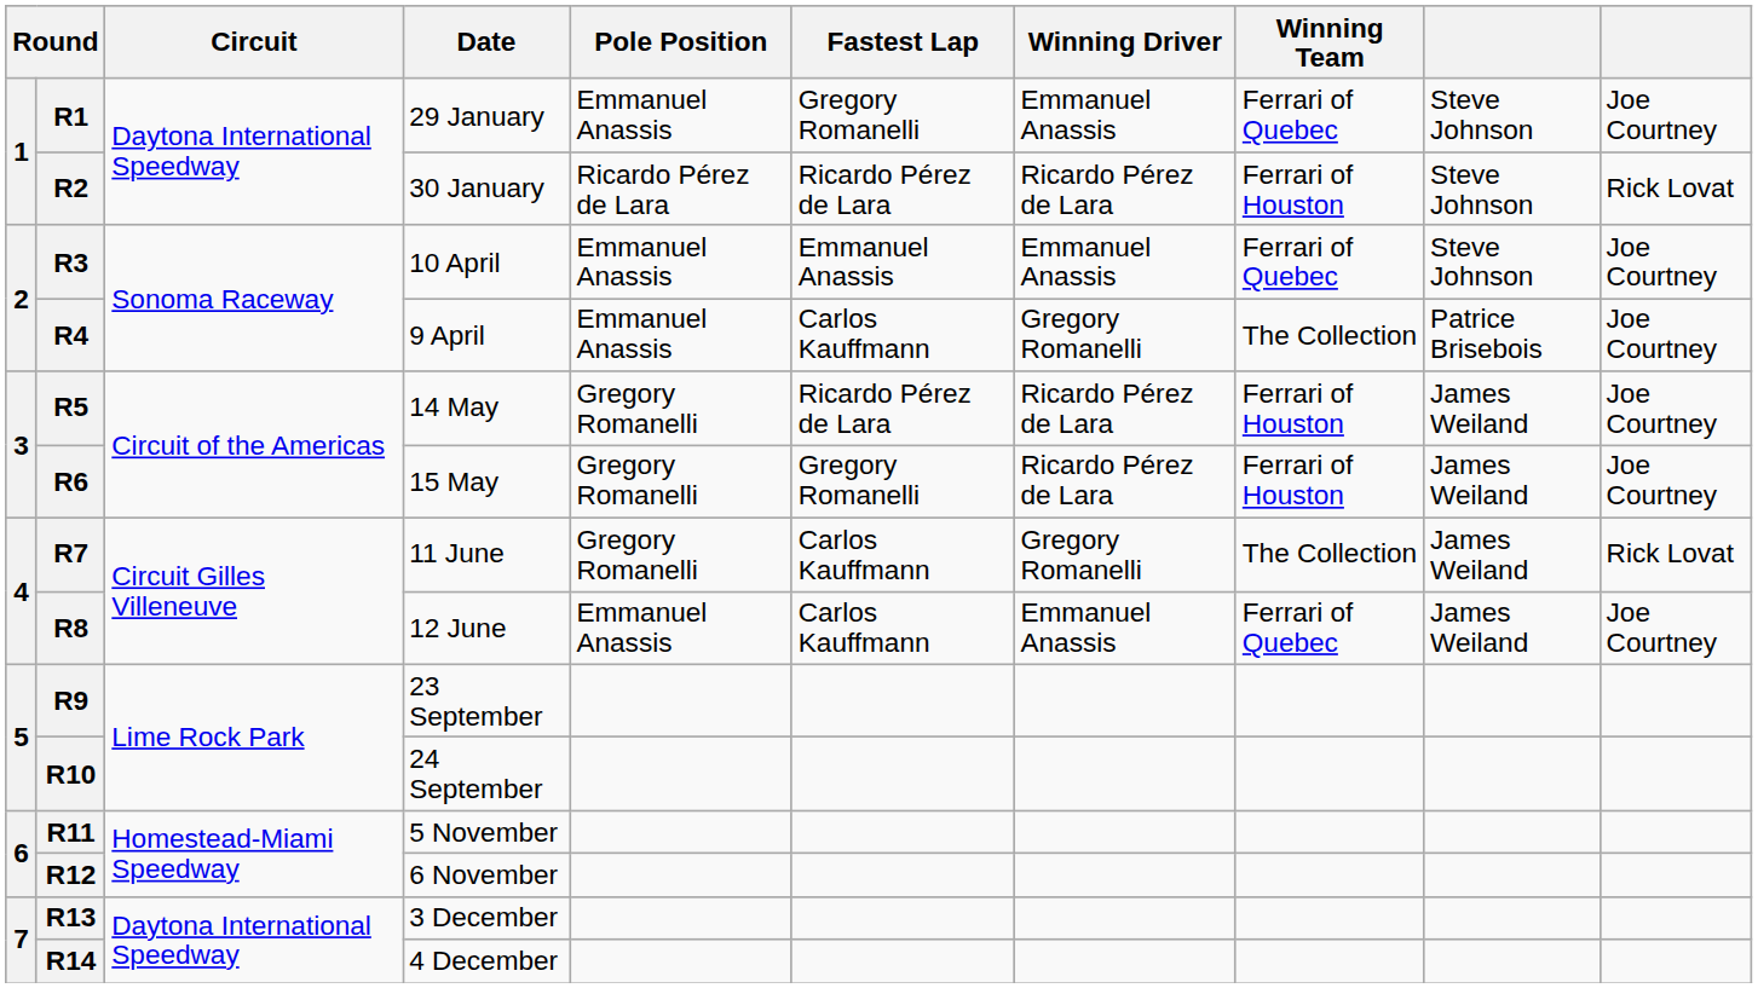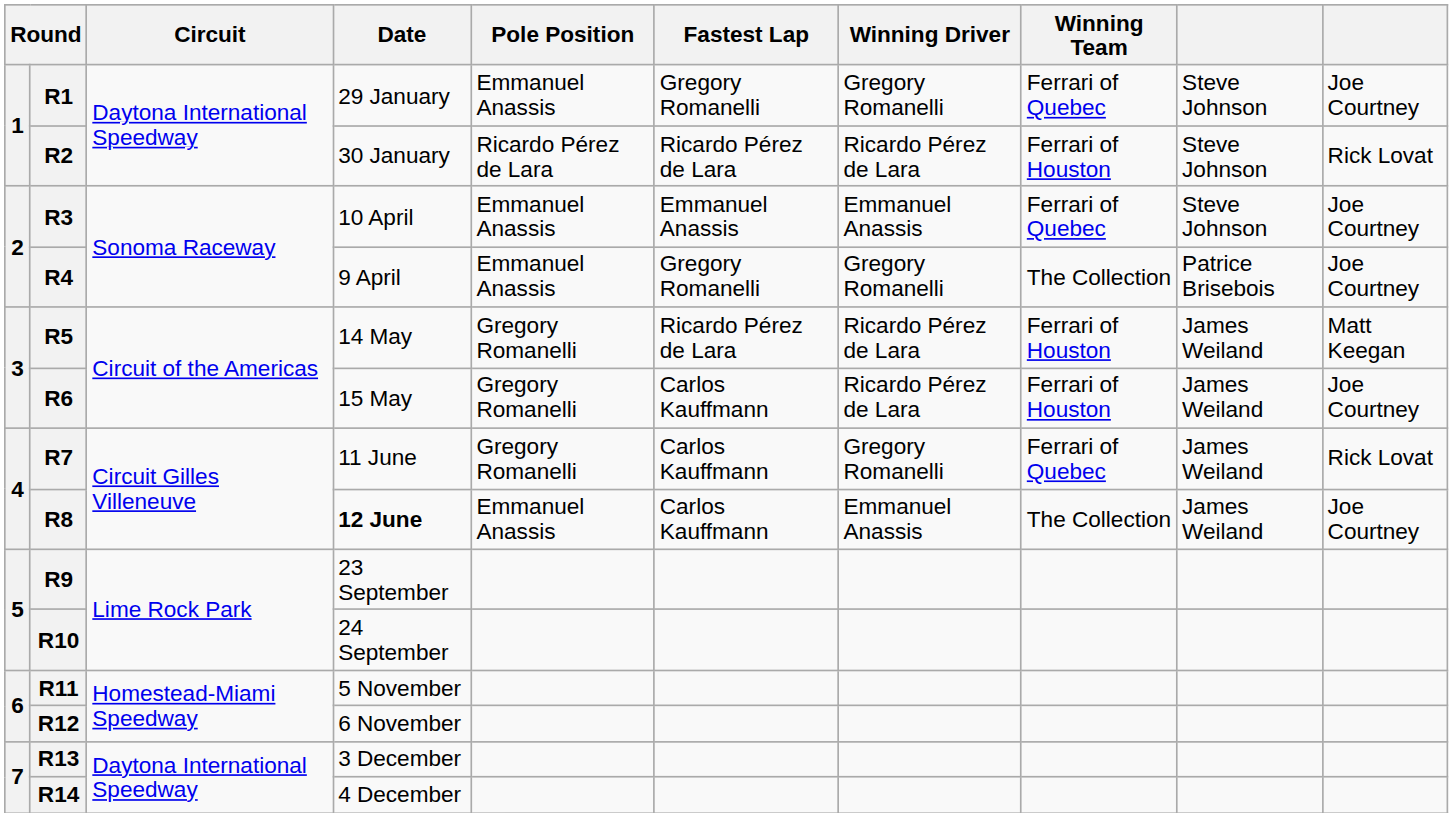R1 | Winning Driver: Emmanuel Anassis -> Gregory Romanelli
R4 | Fastest Lap: Carlos Kauffmann -> Gregory Romanelli
R5 | column 10: Joe Courtney -> Matt Keegan
R6 | Fastest Lap: Gregory Romanelli -> Carlos Kauffmann
R7 | Winning Team: The Collection -> Ferrari of Quebec
R8 | Date: normal -> bold
R8 | Winning Team: Ferrari of Quebec -> The Collection
